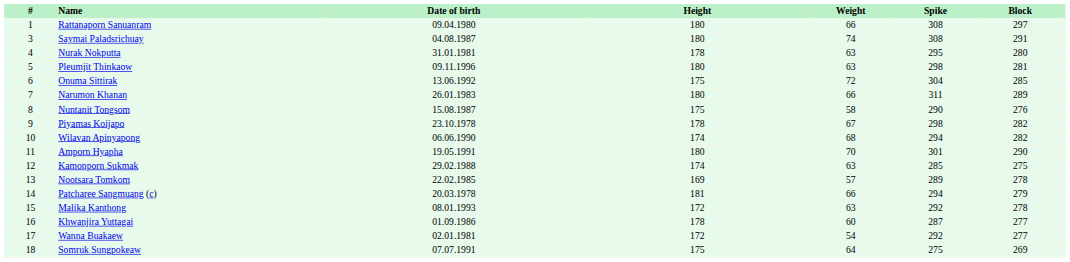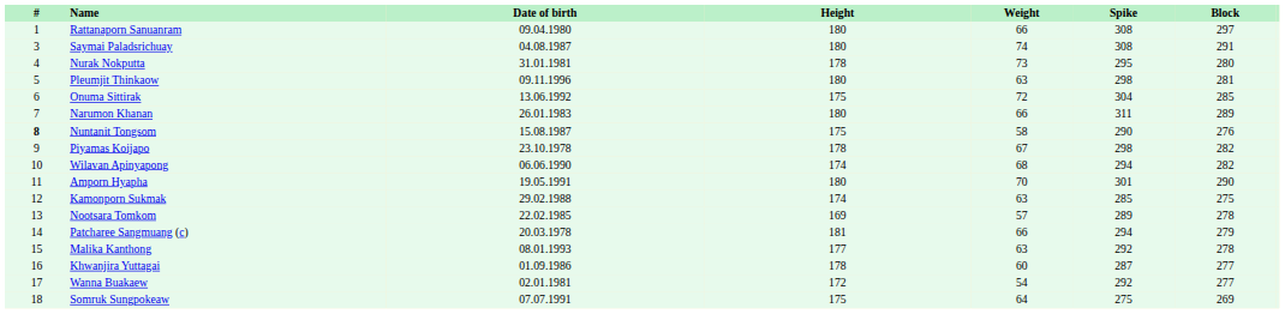Nurak Nokputta | Weight: 63 -> 73
Nuntanit Tongsom | #: normal -> bold
Malika Kanthong | Height: 172 -> 177
